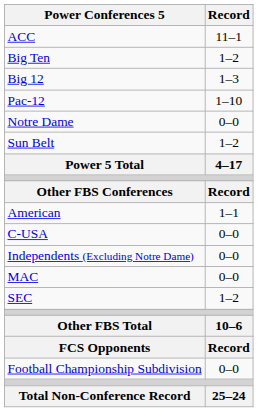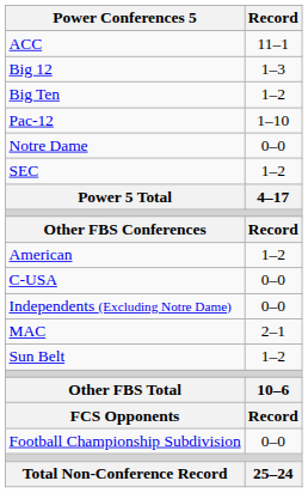rows swapped: Big Ten <-> Big 12
rows swapped: SEC <-> Sun Belt
American | Record: 1–1 -> 1–2
MAC | Record: 0–0 -> 2–1
